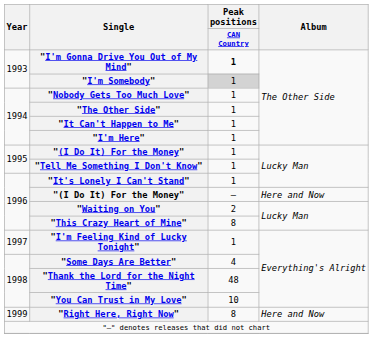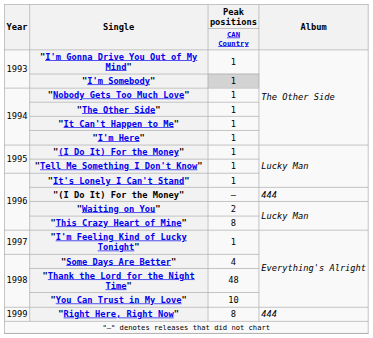"I'm Gonna Drive You Out of My Mind" | Peak positions / CAN Country: bold -> normal
1996 / "(I Do It) For the Money" | Album: Here and Now -> 444
"Right Here, Right Now" | Album: Here and Now -> 444
